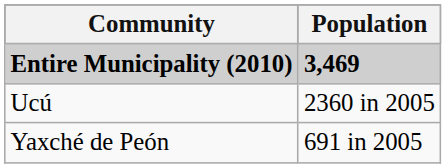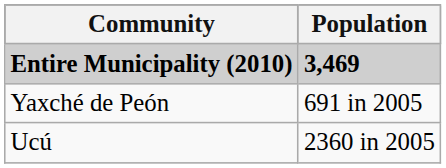rows swapped: Ucú <-> Yaxché de Peón
